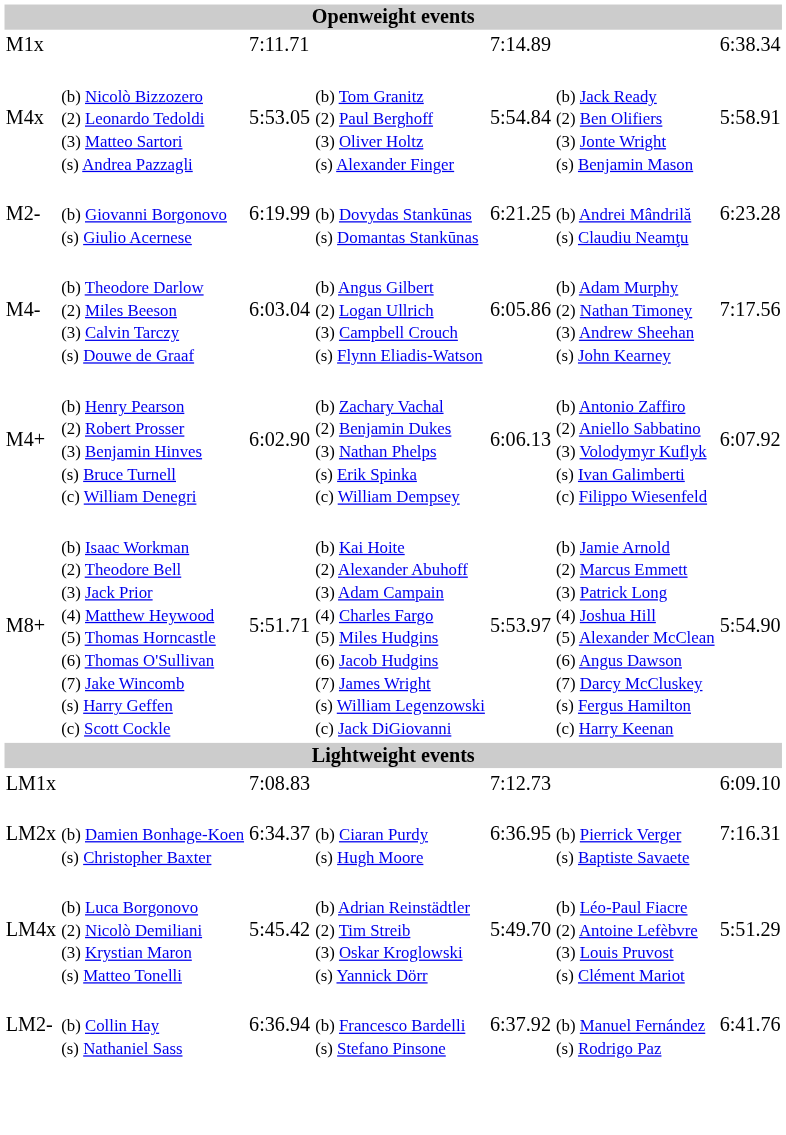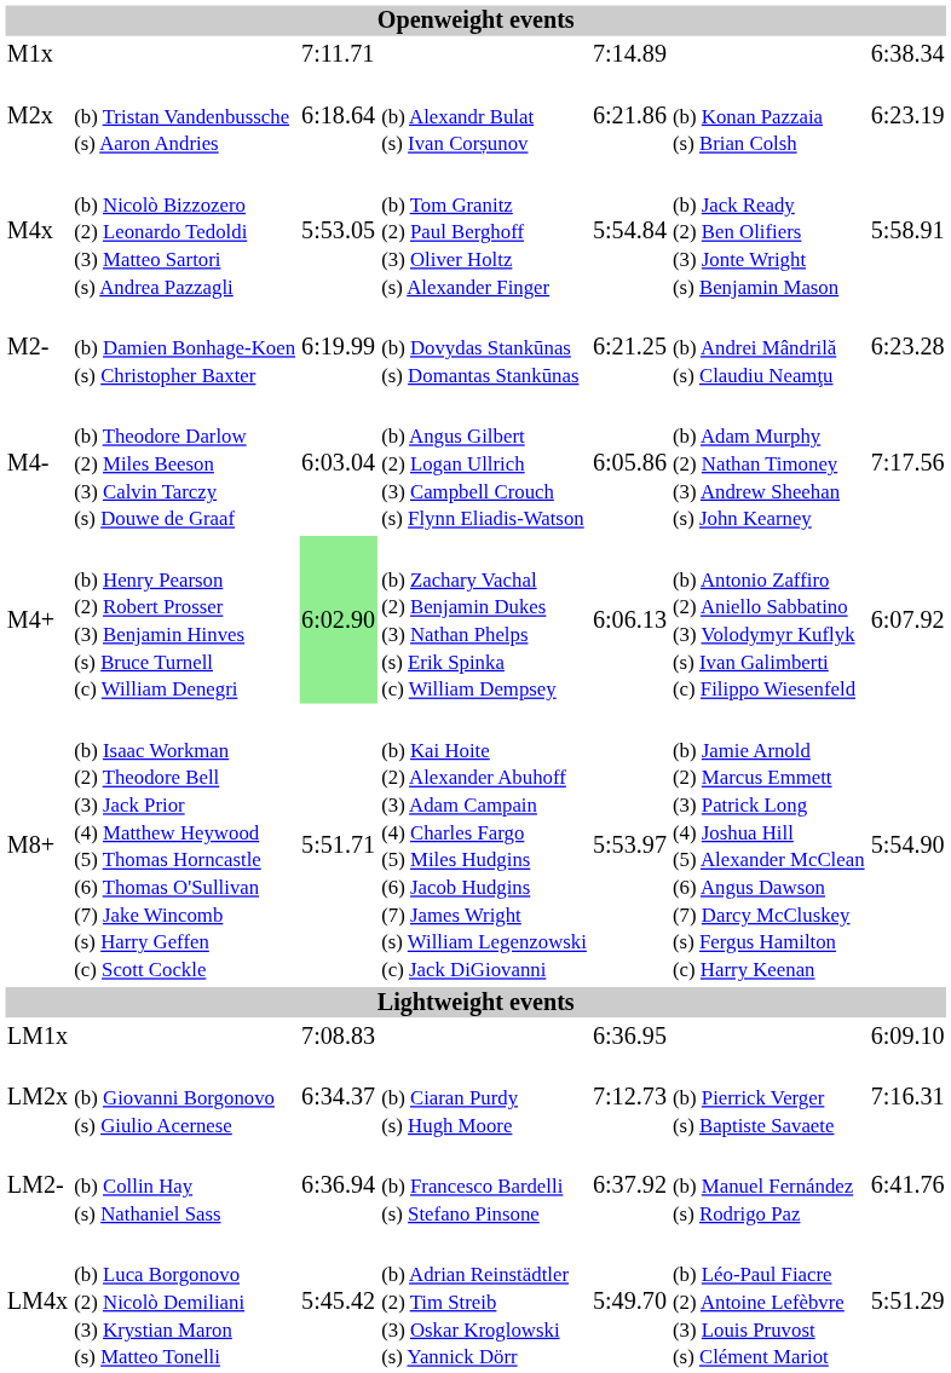+ row: M2x | (b) Tristan Vandenbussche (s) Aaron Andries | 6:18.64 | (b) Alexandr Bulat (s) Ivan Corșunov | 6:21.86 | (b) Konan Pazzaia (s) Brian Colsh | 6:23.19
M2- | column 2: (b) Giovanni Borgonovo (s) Giulio Acernese -> (b) Damien Bonhage-Koen (s) Christopher Baxter
M4+ | column 3: no background -> lightgreen background
LM1x | column 5: 7:12.73 -> 6:36.95
LM2x | column 2: (b) Damien Bonhage-Koen (s) Christopher Baxter -> (b) Giovanni Borgonovo (s) Giulio Acernese
LM2x | column 5: 6:36.95 -> 7:12.73
rows swapped: LM4x <-> LM2-
